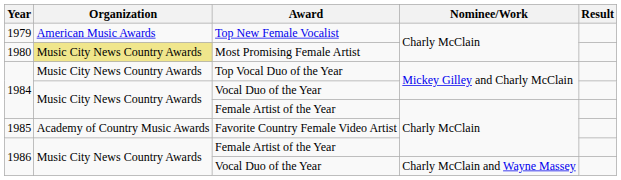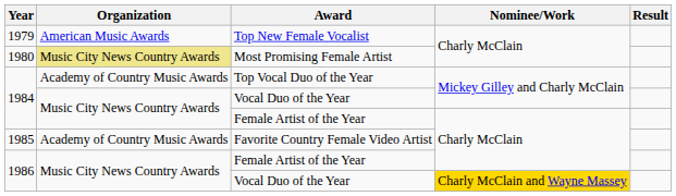Top Vocal Duo of the Year | Organization: Music City News Country Awards -> Academy of Country Music Awards
1986 / Vocal Duo of the Year | Nominee/Work: no background -> gold background
